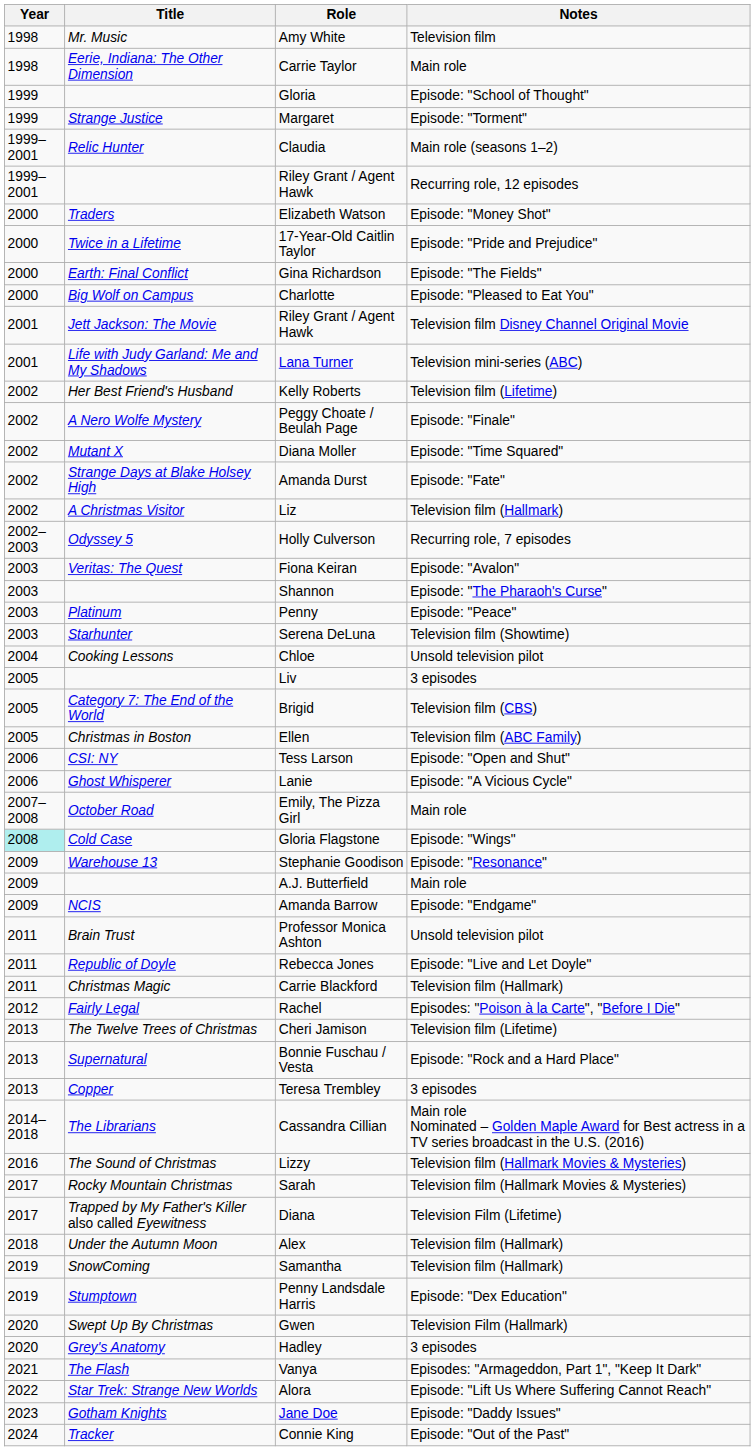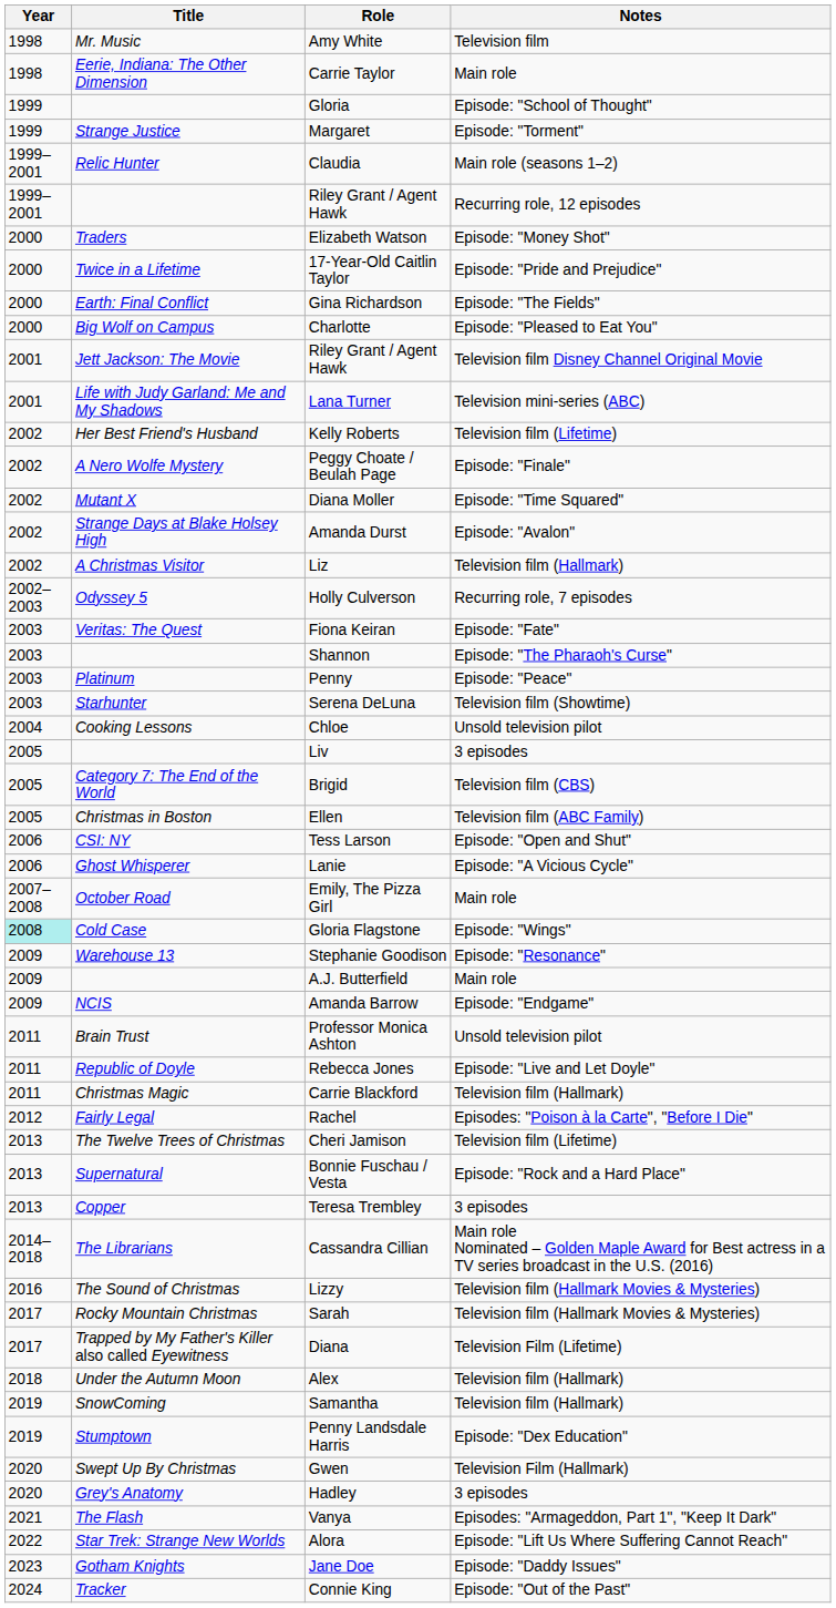Amanda Durst | Notes: Episode: "Fate" -> Episode: "Avalon"
Fiona Keiran | Notes: Episode: "Avalon" -> Episode: "Fate"
